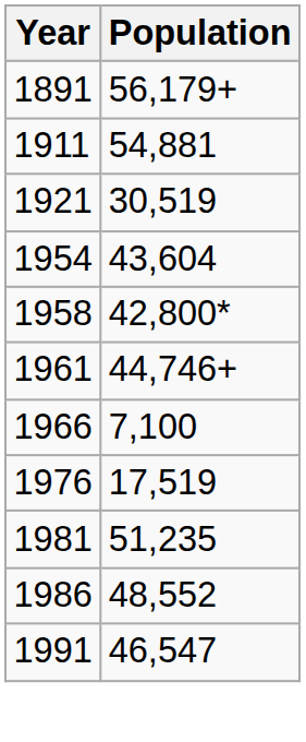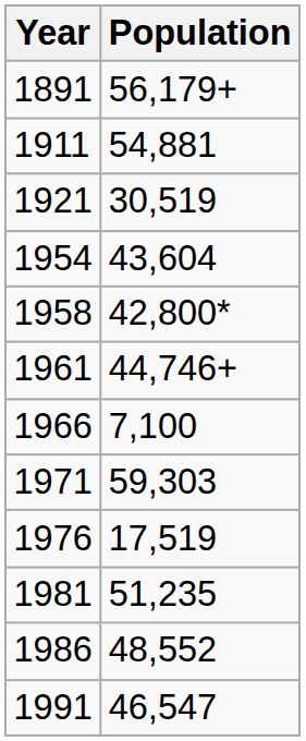+ row: 1971 | 59,303
